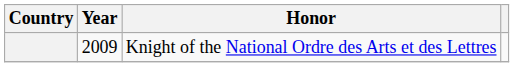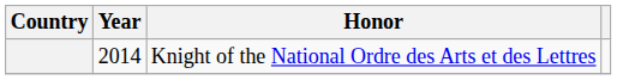Knight of the National Ordre des Arts et des Lettres | Year: 2009 -> 2014
